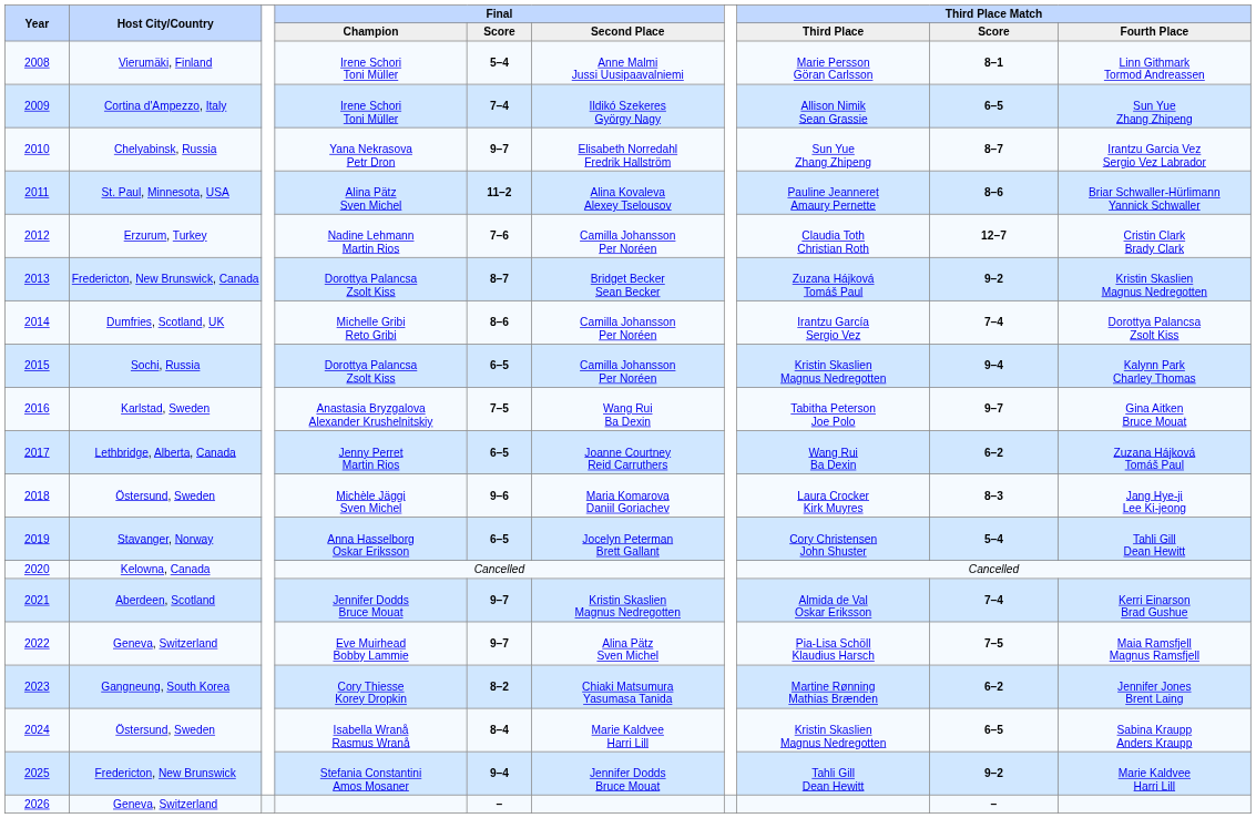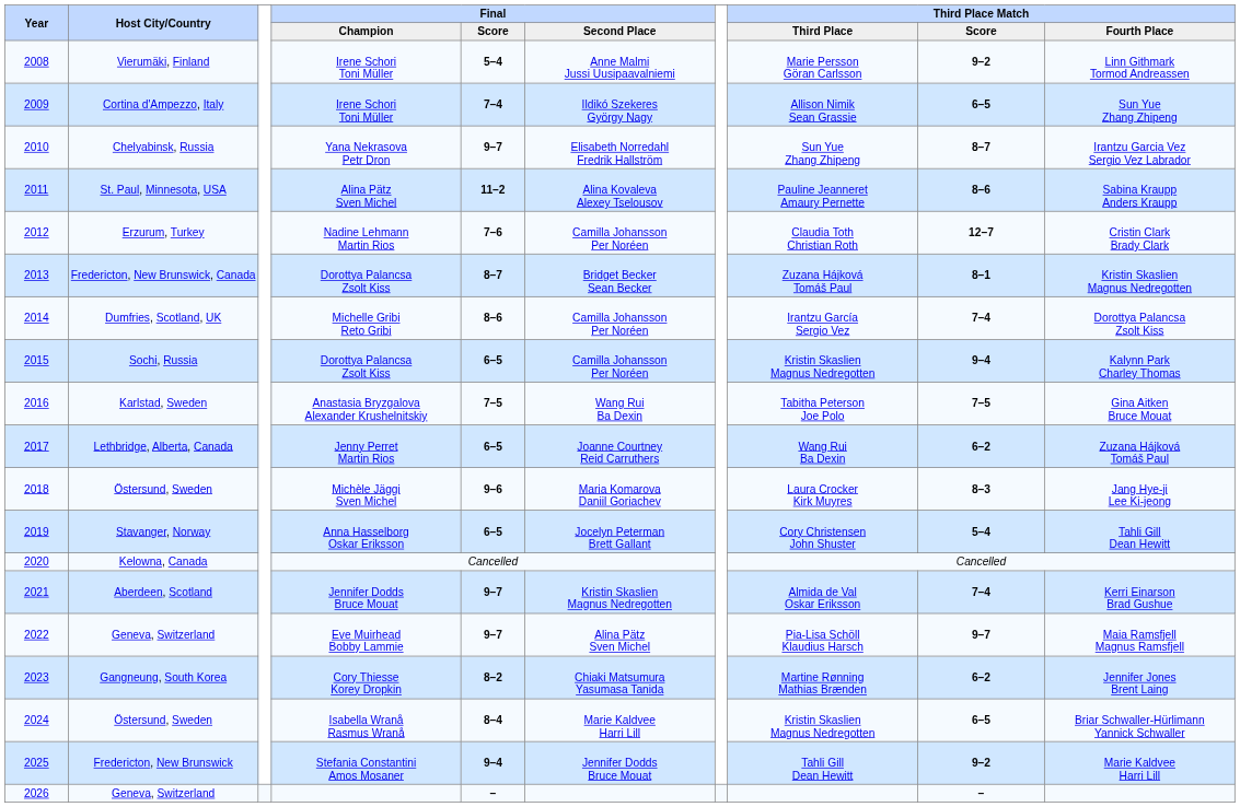2008 | Third Place Match / Score: 8–1 -> 9–2
2011 | Third Place Match / Fourth Place: Briar Schwaller-Hürlimann Yannick Schwaller -> Sabina Kraupp Anders Kraupp
2013 | Third Place Match / Score: 9–2 -> 8–1
2016 | Third Place Match / Score: 9–7 -> 7–5
2022 | Third Place Match / Score: 7–5 -> 9–7
2024 | Third Place Match / Fourth Place: Sabina Kraupp Anders Kraupp -> Briar Schwaller-Hürlimann Yannick Schwaller
